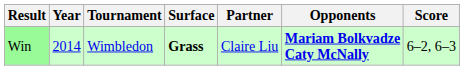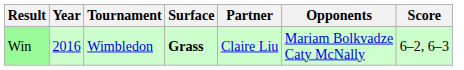Win | Year: 2014 -> 2016
Win | Opponents: bold -> normal
